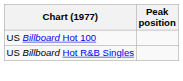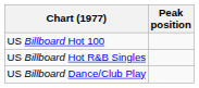+ row: US Billboard Dance/Club Play
